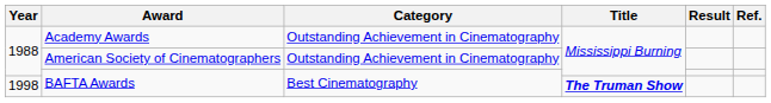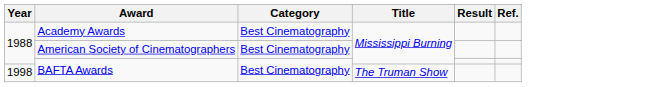Academy Awards | Category: Outstanding Achievement in Cinematography -> Best Cinematography
American Society of Cinematographers | Category: Outstanding Achievement in Cinematography -> Best Cinematography
1998 / BAFTA Awards | Title: bold -> normal
